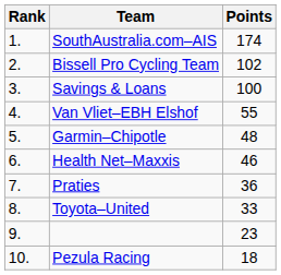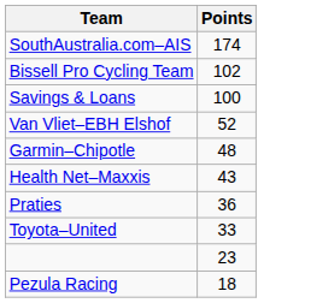- column: Rank | 1. | 2. | 3. | 4. | 5. | 6. | 7. | 8. | 9. | 10.
Van Vliet–EBH Elshof | Points: 55 -> 52
Health Net–Maxxis | Points: 46 -> 43
